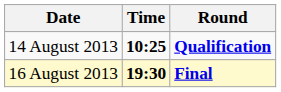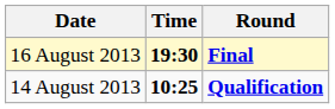rows swapped: 14 August 2013 <-> 16 August 2013
